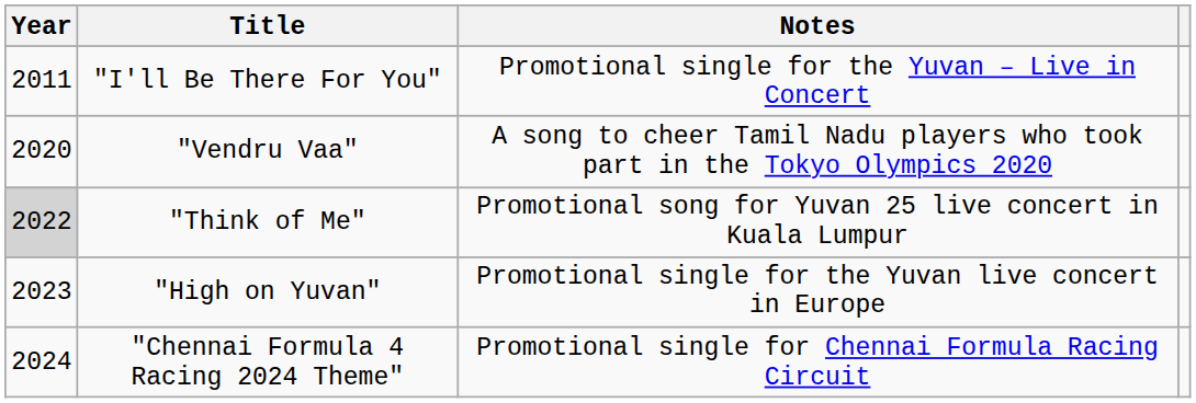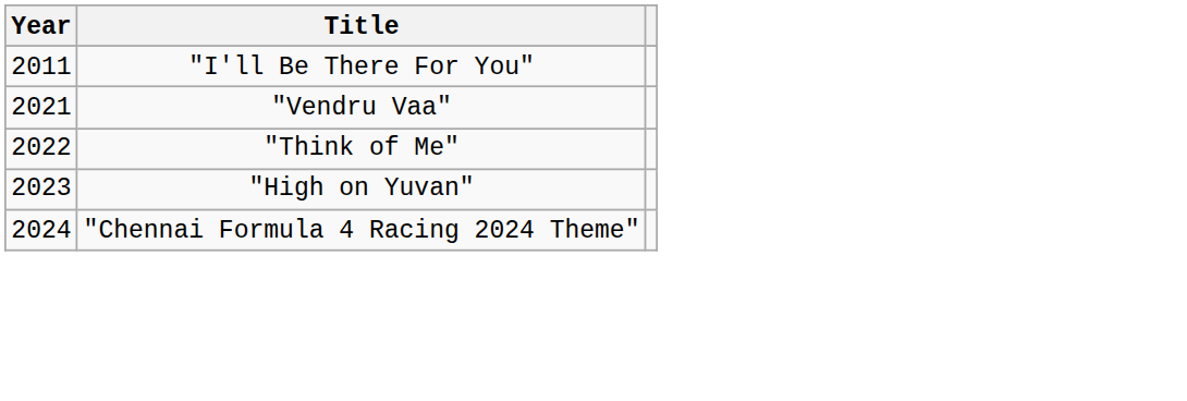- column: Notes | Promotional single for the Yuvan – Live in Concert | A song to cheer Tamil Nadu players who took part in the Tokyo Olympics 2020 | Promotional song for Yuvan 25 live concert in Kuala Lumpur | Promotional single for the Yuvan live concert in Europe | Promotional single for Chennai Formula Racing Circuit
"Vendru Vaa" | Year: 2020 -> 2021
"Think of Me" | Year: lightgrey background -> no background
